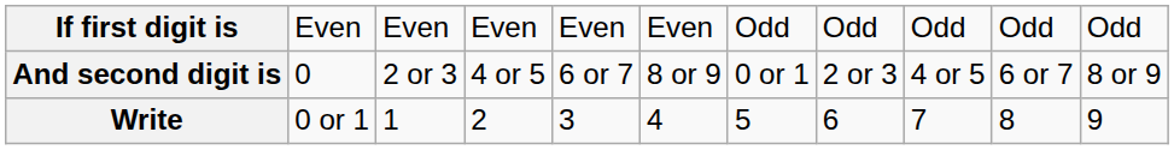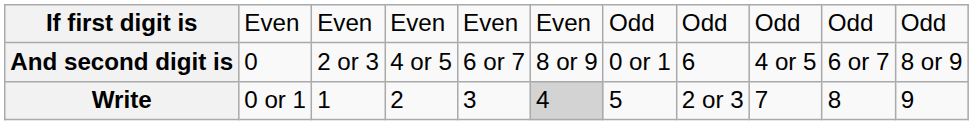And second digit is | column 8: 2 or 3 -> 6
Write | column 6: no background -> lightgrey background
Write | column 8: 6 -> 2 or 3
